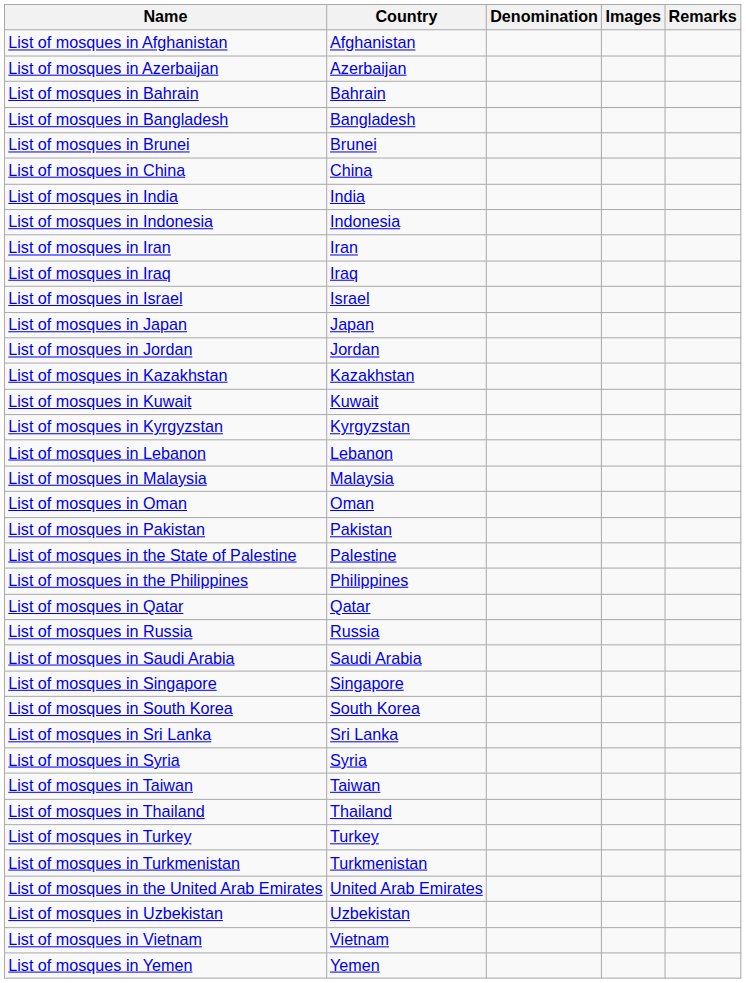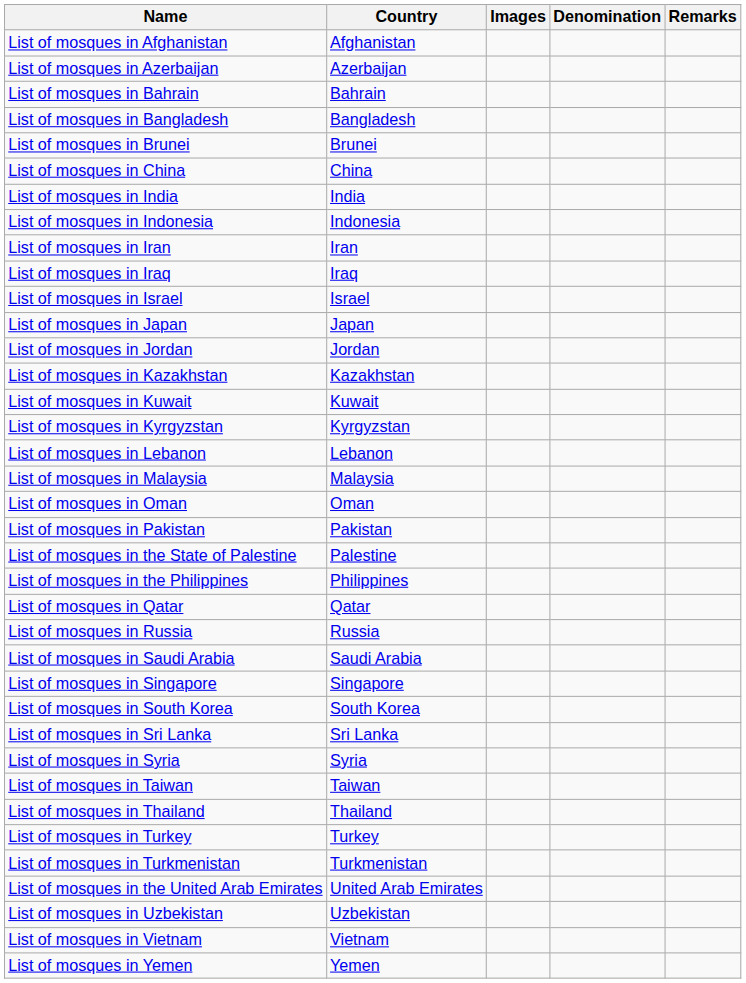columns swapped: Denomination <-> Images
